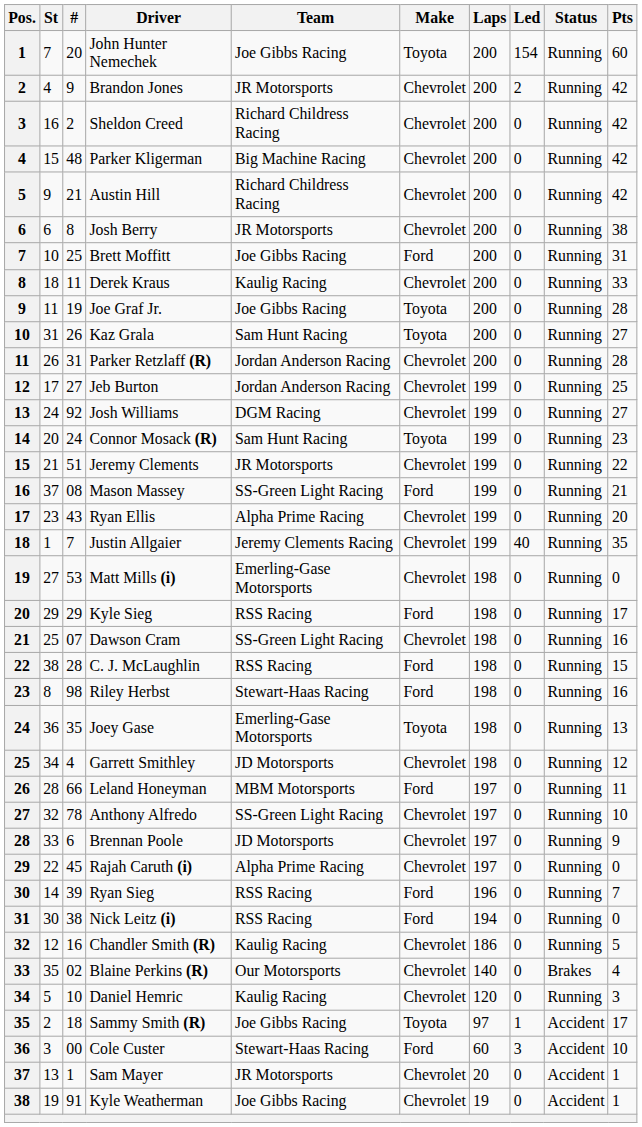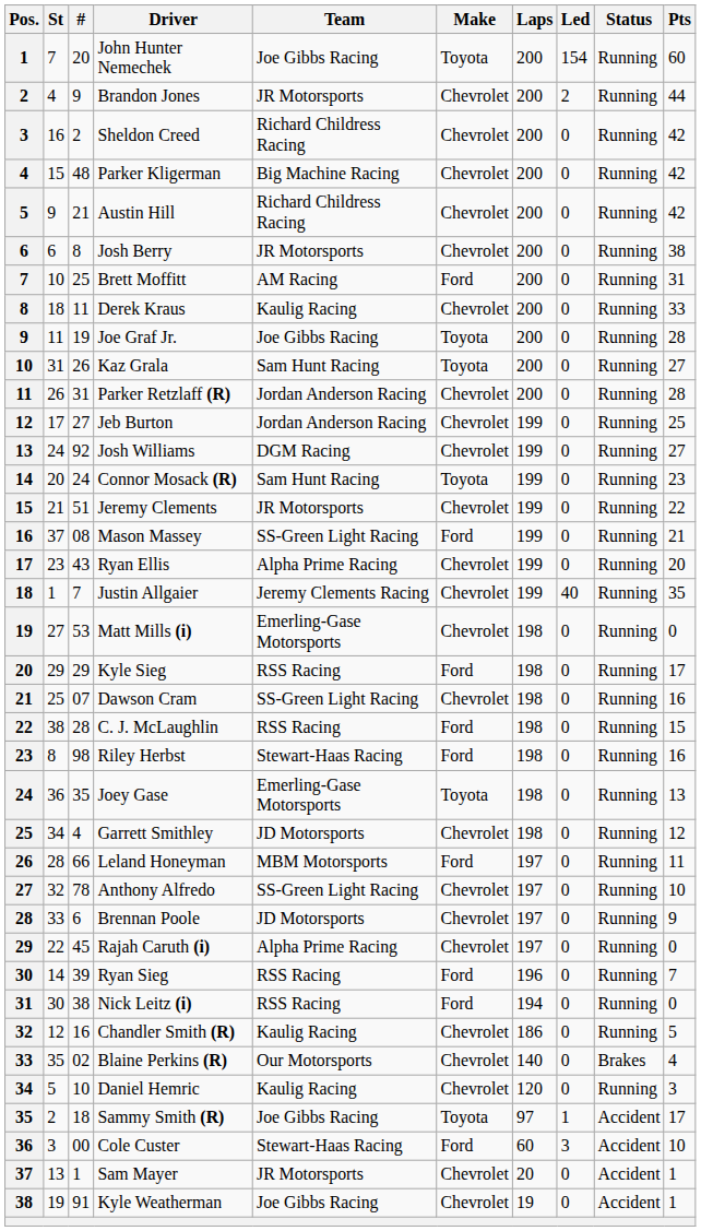Brandon Jones | Pts: 42 -> 44
Brett Moffitt | Team: Joe Gibbs Racing -> AM Racing
